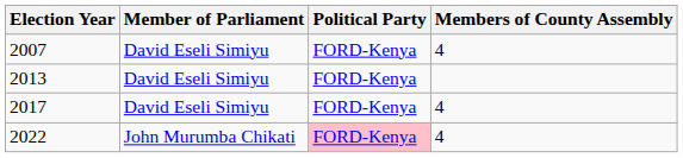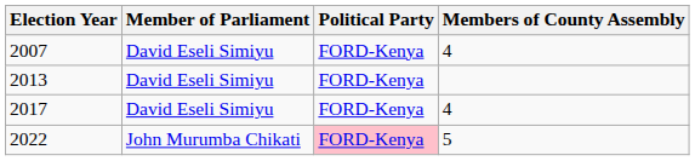2022 | Members of County Assembly: 4 -> 5
